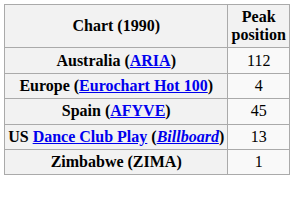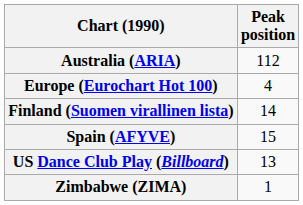+ row: Finland (Suomen virallinen lista) | 14
Spain (AFYVE) | Peak position: 45 -> 15
